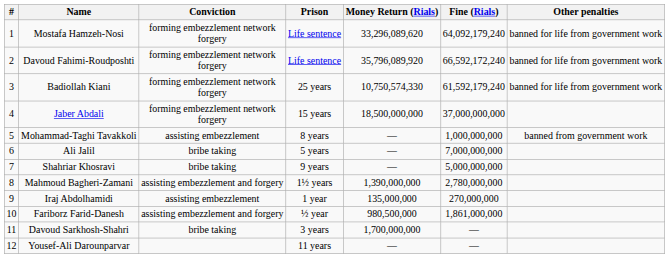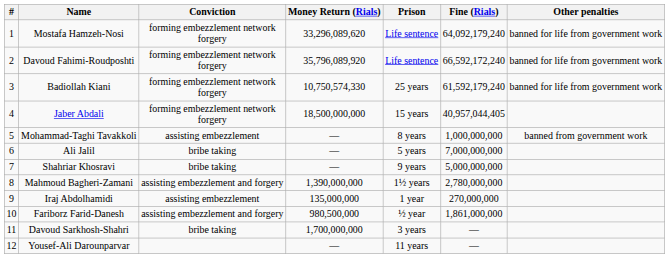columns swapped: Prison <-> Money Return (Rials)
Jaber Abdali | Fine (Rials): 37,000,000,000 -> 40,957,044,405
